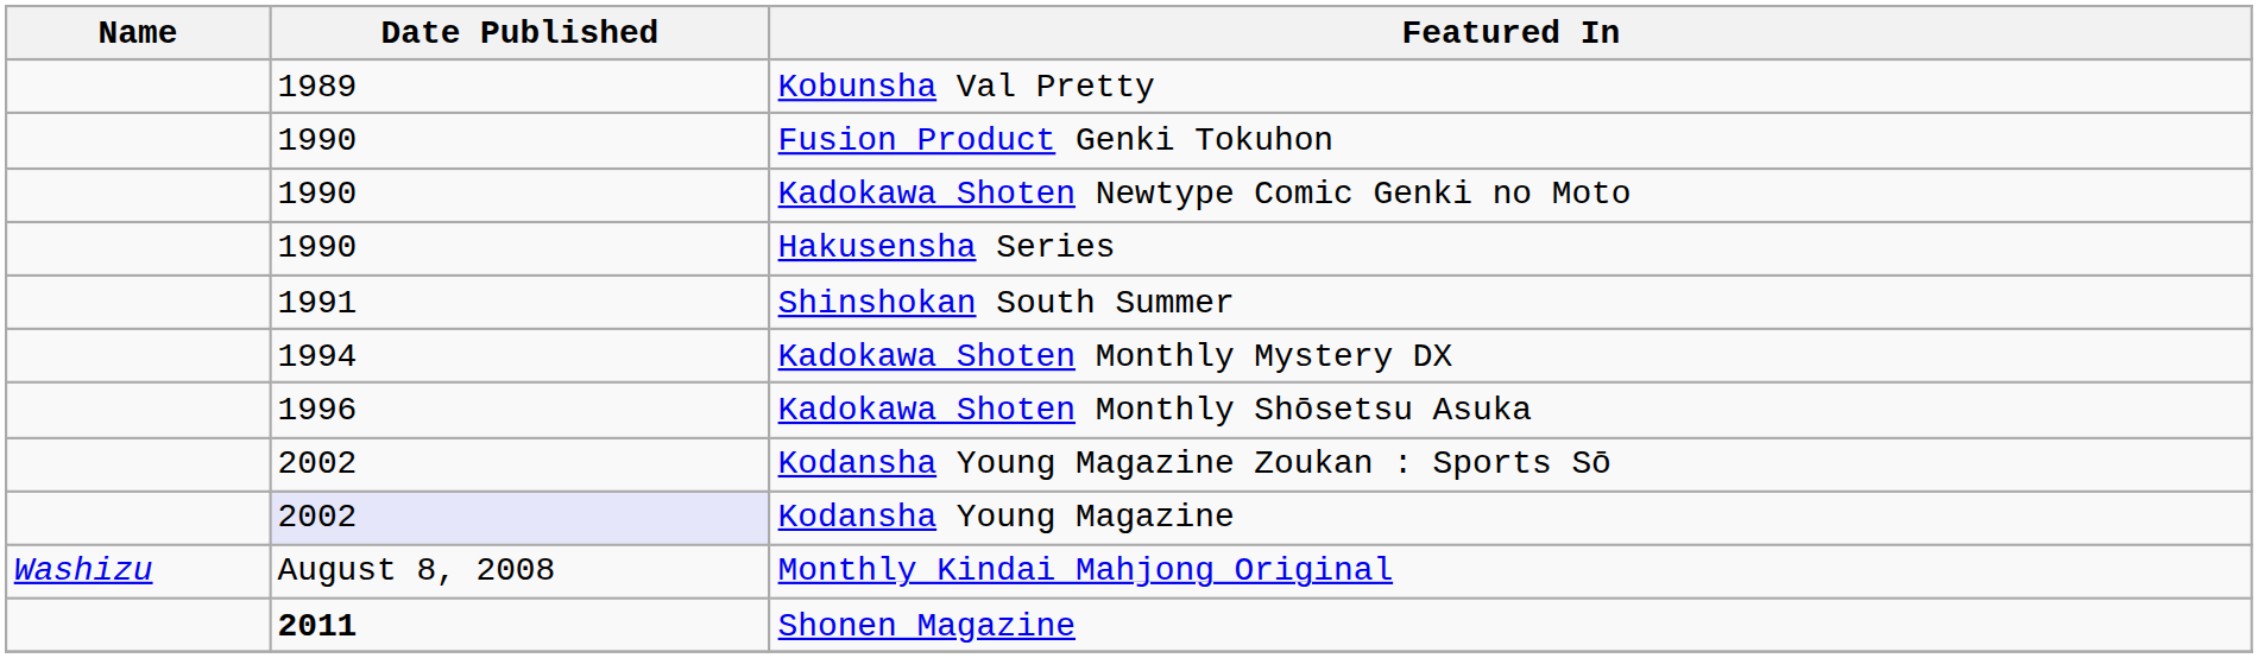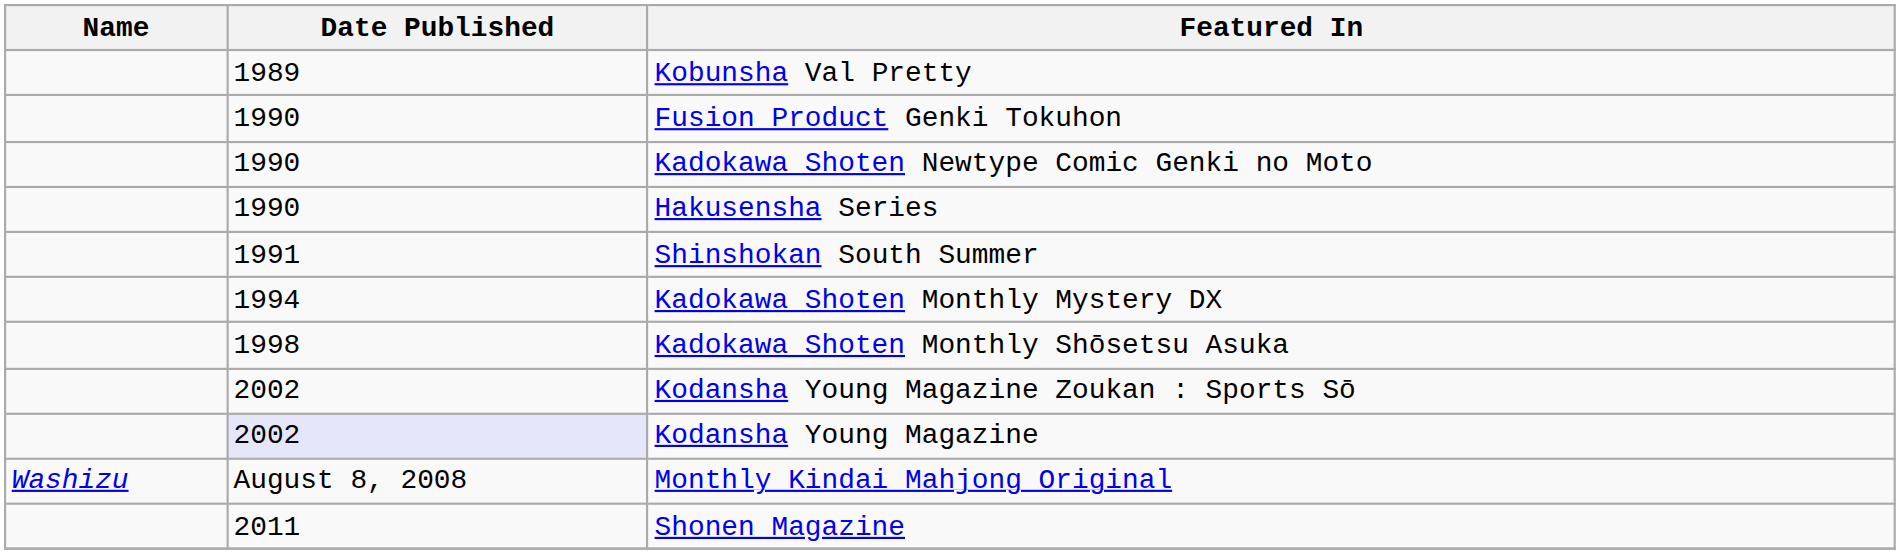Kadokawa Shoten Monthly Shōsetsu Asuka | Date Published: 1996 -> 1998
Shonen Magazine | Date Published: bold -> normal
